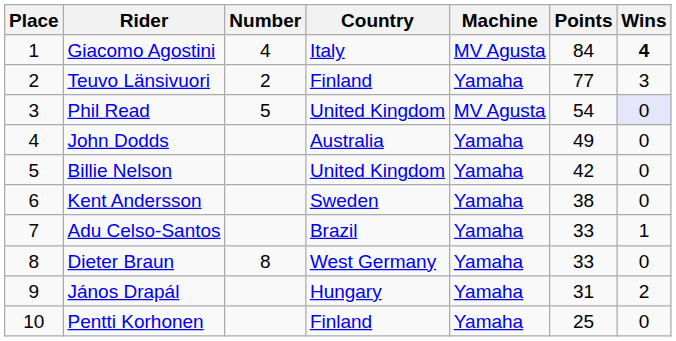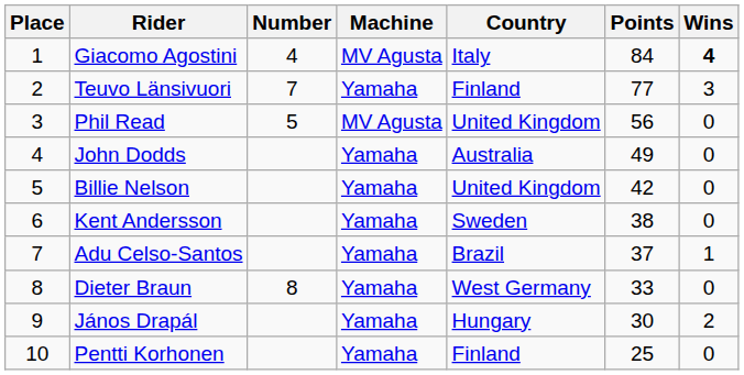columns swapped: Country <-> Machine
Teuvo Länsivuori | Number: 2 -> 7
Phil Read | Points: 54 -> 56
Phil Read | Wins: lavender background -> no background
Adu Celso-Santos | Points: 33 -> 37
János Drapál | Points: 31 -> 30
